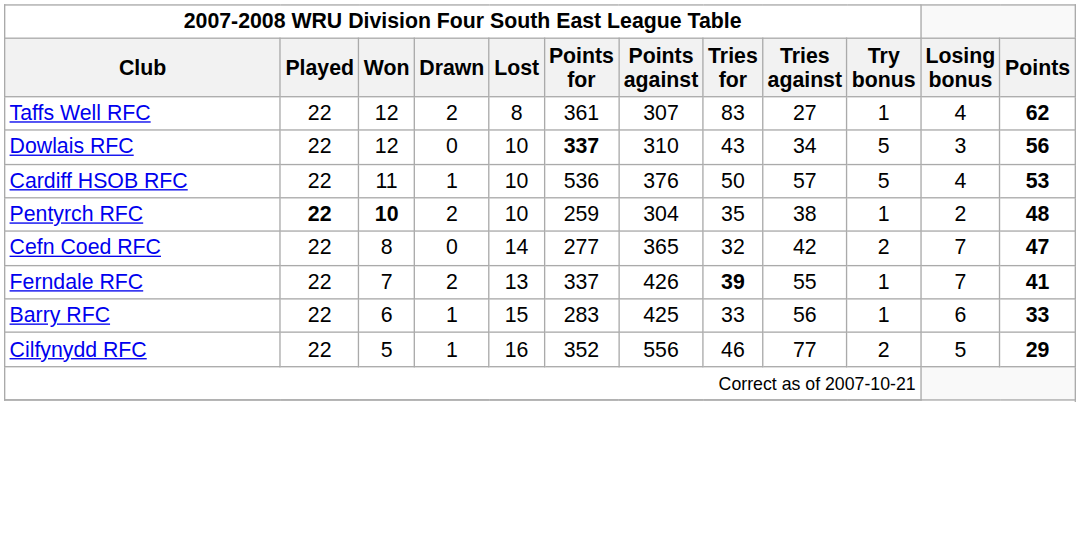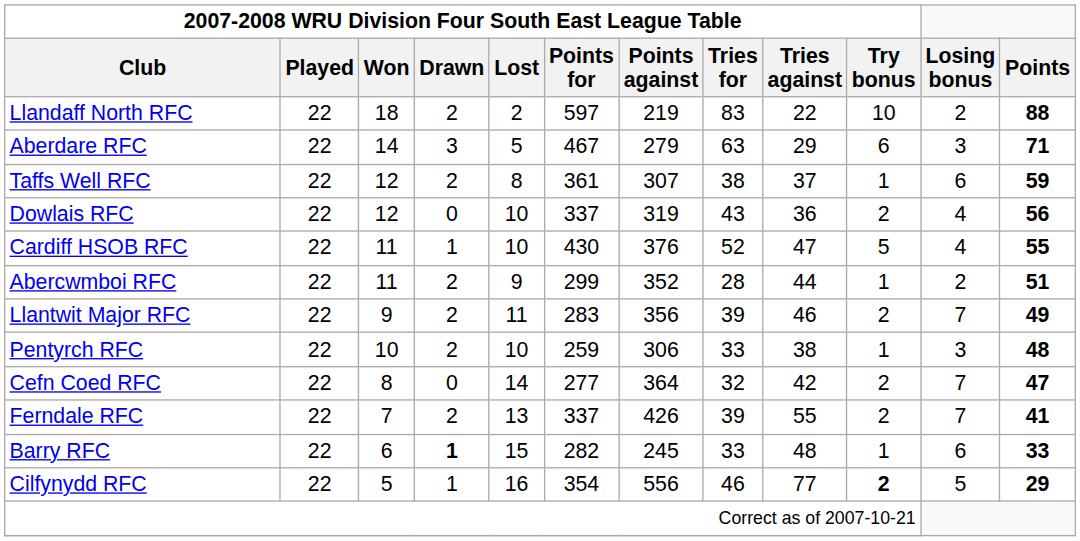+ row: Llandaff North RFC | 22 | 18 | 2 | 2 | 597 | 219 | 83 | 22 | 10 | 2 | 88
+ row: Aberdare RFC | 22 | 14 | 3 | 5 | 467 | 279 | 63 | 29 | 6 | 3 | 71
Taffs Well RFC | column 8: 83 -> 38
Taffs Well RFC | column 9: 27 -> 37
Taffs Well RFC | Losing bonus: 4 -> 6
Taffs Well RFC | Points: 62 -> 59
Dowlais RFC | column 6: bold -> normal
Dowlais RFC | column 7: 310 -> 319
Dowlais RFC | column 9: 34 -> 36
Dowlais RFC | column 10: 5 -> 2
Dowlais RFC | Losing bonus: 3 -> 4
Cardiff HSOB RFC | column 6: 536 -> 430
Cardiff HSOB RFC | column 8: 50 -> 52
Cardiff HSOB RFC | column 9: 57 -> 47
Cardiff HSOB RFC | Points: 53 -> 55
+ row: Abercwmboi RFC | 22 | 11 | 2 | 9 | 299 | 352 | 28 | 44 | 1 | 2 | 51
+ row: Llantwit Major RFC | 22 | 9 | 2 | 11 | 283 | 356 | 39 | 46 | 2 | 7 | 49
Pentyrch RFC | 2007-2008 WRU Division Four South East League Table / Played: bold -> normal
Pentyrch RFC | 2007-2008 WRU Division Four South East League Table / Won: bold -> normal
Pentyrch RFC | column 7: 304 -> 306
Pentyrch RFC | column 8: 35 -> 33
Pentyrch RFC | Losing bonus: 2 -> 3
Cefn Coed RFC | column 7: 365 -> 364
Ferndale RFC | column 8: bold -> normal
Ferndale RFC | column 10: 1 -> 2
Barry RFC | 2007-2008 WRU Division Four South East League Table / Drawn: normal -> bold
Barry RFC | column 6: 283 -> 282
Barry RFC | column 7: 425 -> 245
Barry RFC | column 9: 56 -> 48
Cilfynydd RFC | column 6: 352 -> 354
Cilfynydd RFC | column 10: normal -> bold
